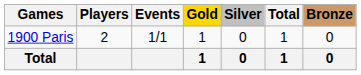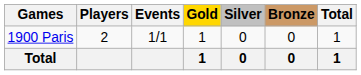columns swapped: Bronze <-> Total
